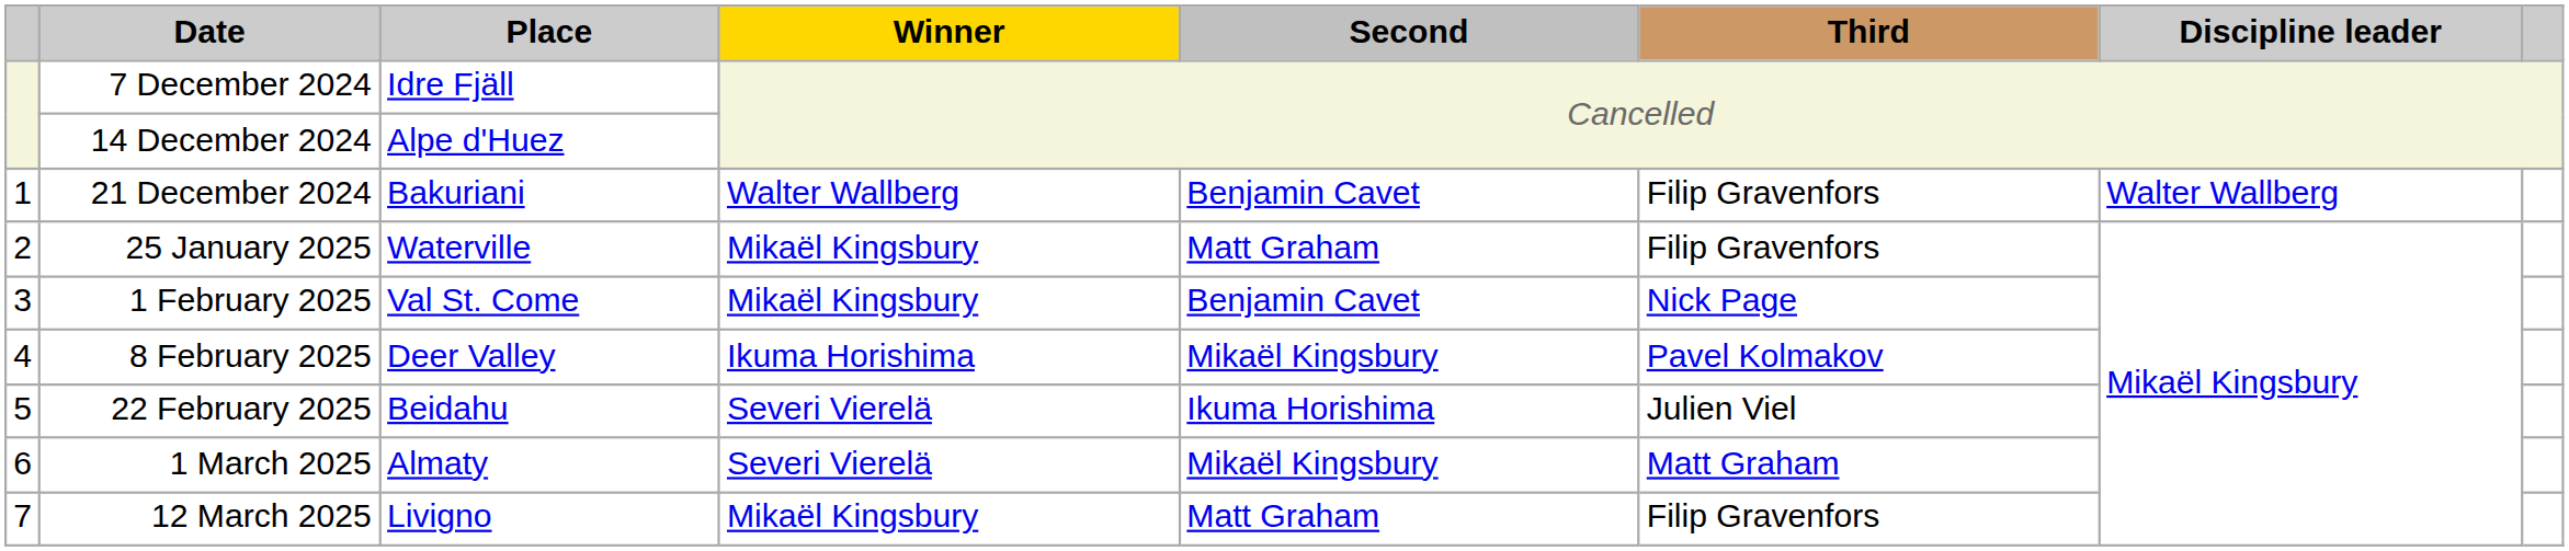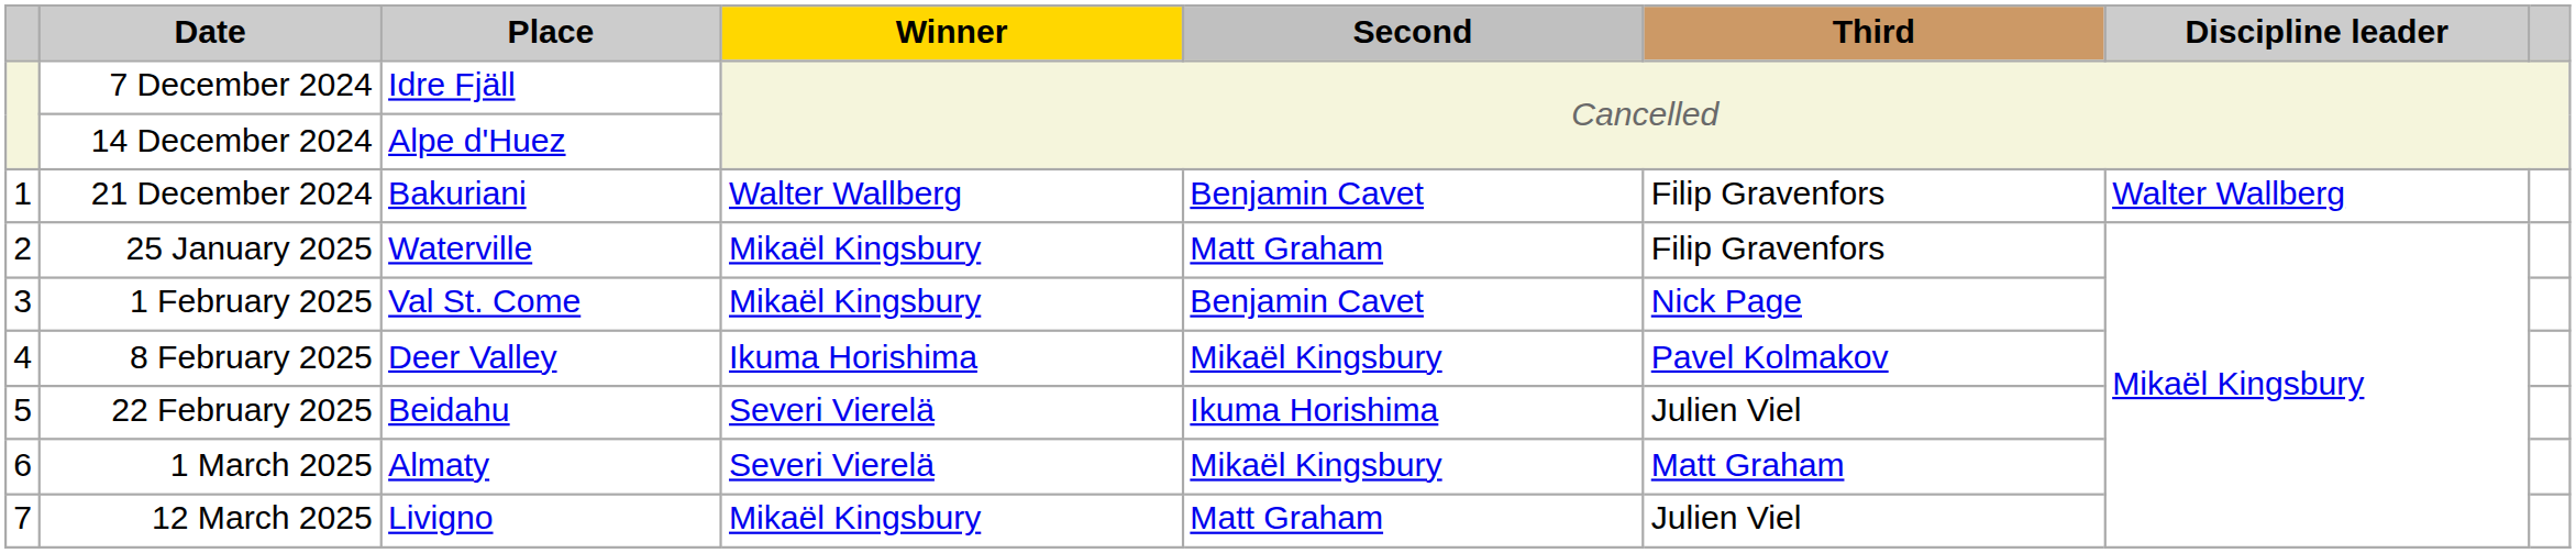12 March 2025 | Third: Filip Gravenfors -> Julien Viel
